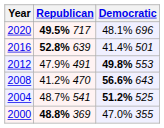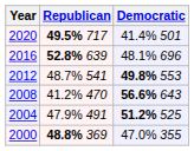2020 | Democratic: 48.1% 696 -> 41.4% 501
2016 | Democratic: 41.4% 501 -> 48.1% 696
2012 | Republican: 47.9% 491 -> 48.7% 541
2004 | Republican: 48.7% 541 -> 47.9% 491
